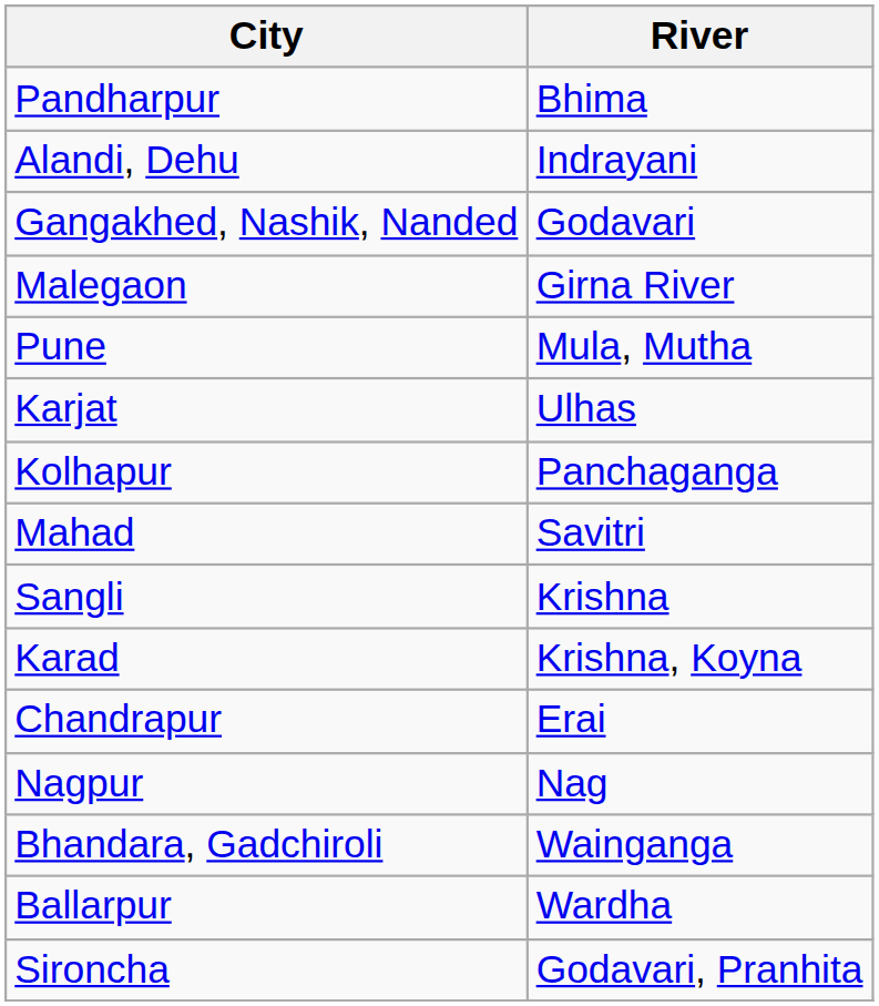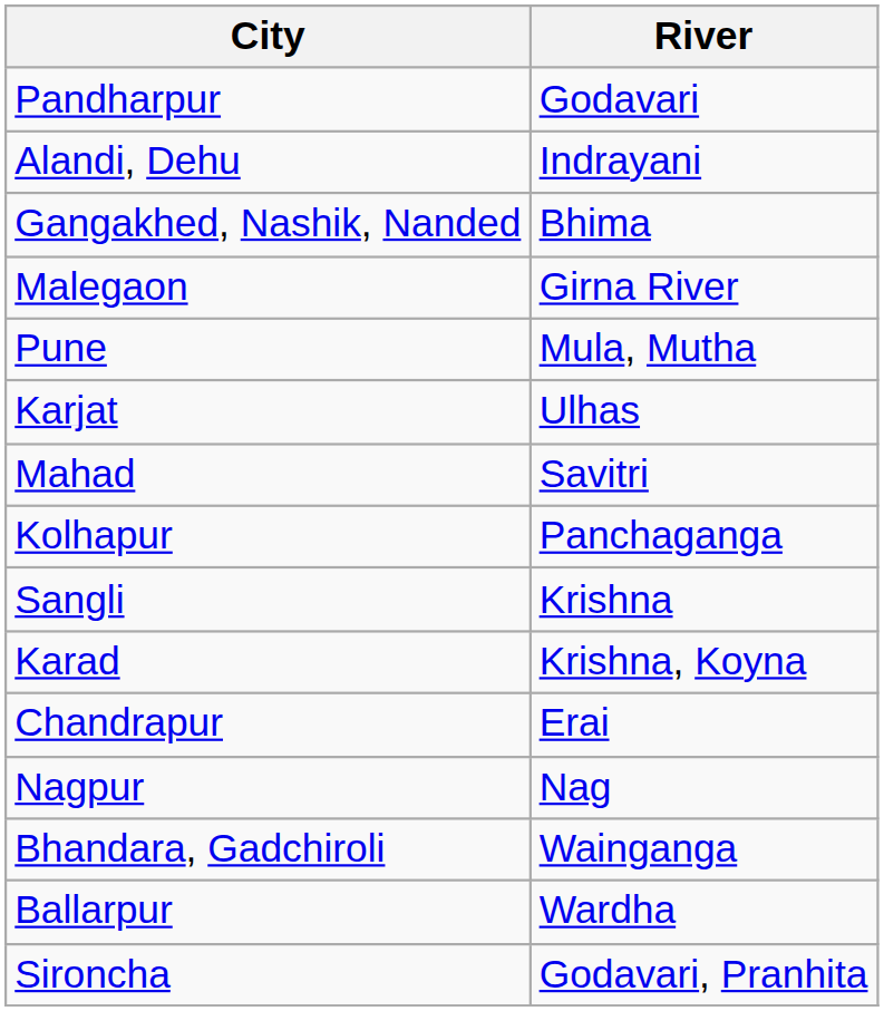Pandharpur | River: Bhima -> Godavari
Gangakhed, Nashik, Nanded | River: Godavari -> Bhima
rows swapped: Mahad <-> Kolhapur
